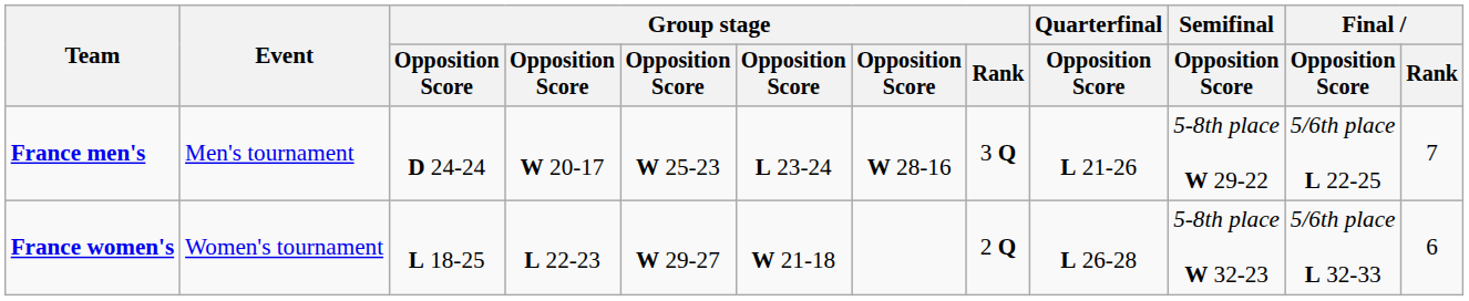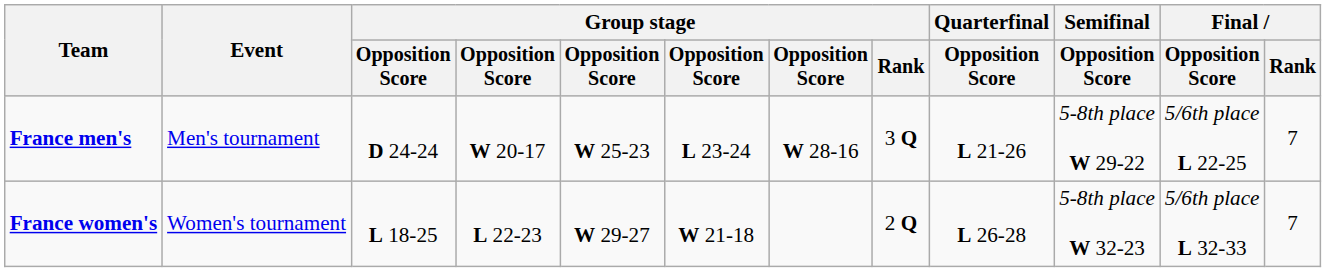France women's | Final / Rank: 6 -> 7
